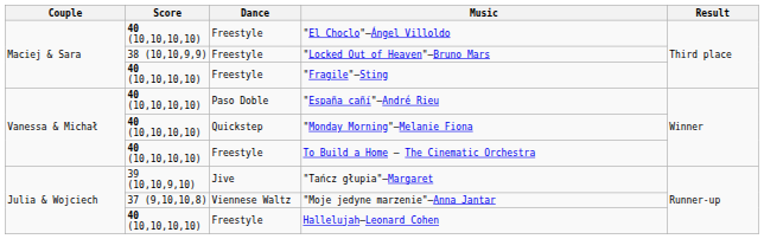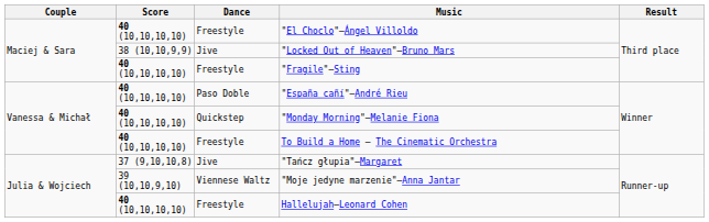"Locked Out of Heaven"—Bruno Mars | Dance: Freestyle -> Jive
"Tańcz głupia"—Margaret | Score: 39 (10,10,9,10) -> 37 (9,10,10,8)
"Moje jedyne marzenie"—Anna Jantar | Score: 37 (9,10,10,8) -> 39 (10,10,9,10)
